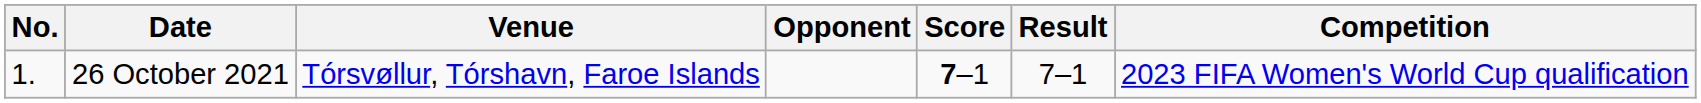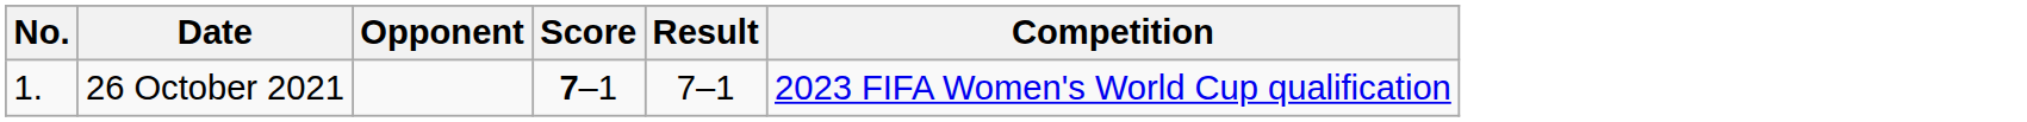- column: Venue | Tórsvøllur, Tórshavn, Faroe Islands
